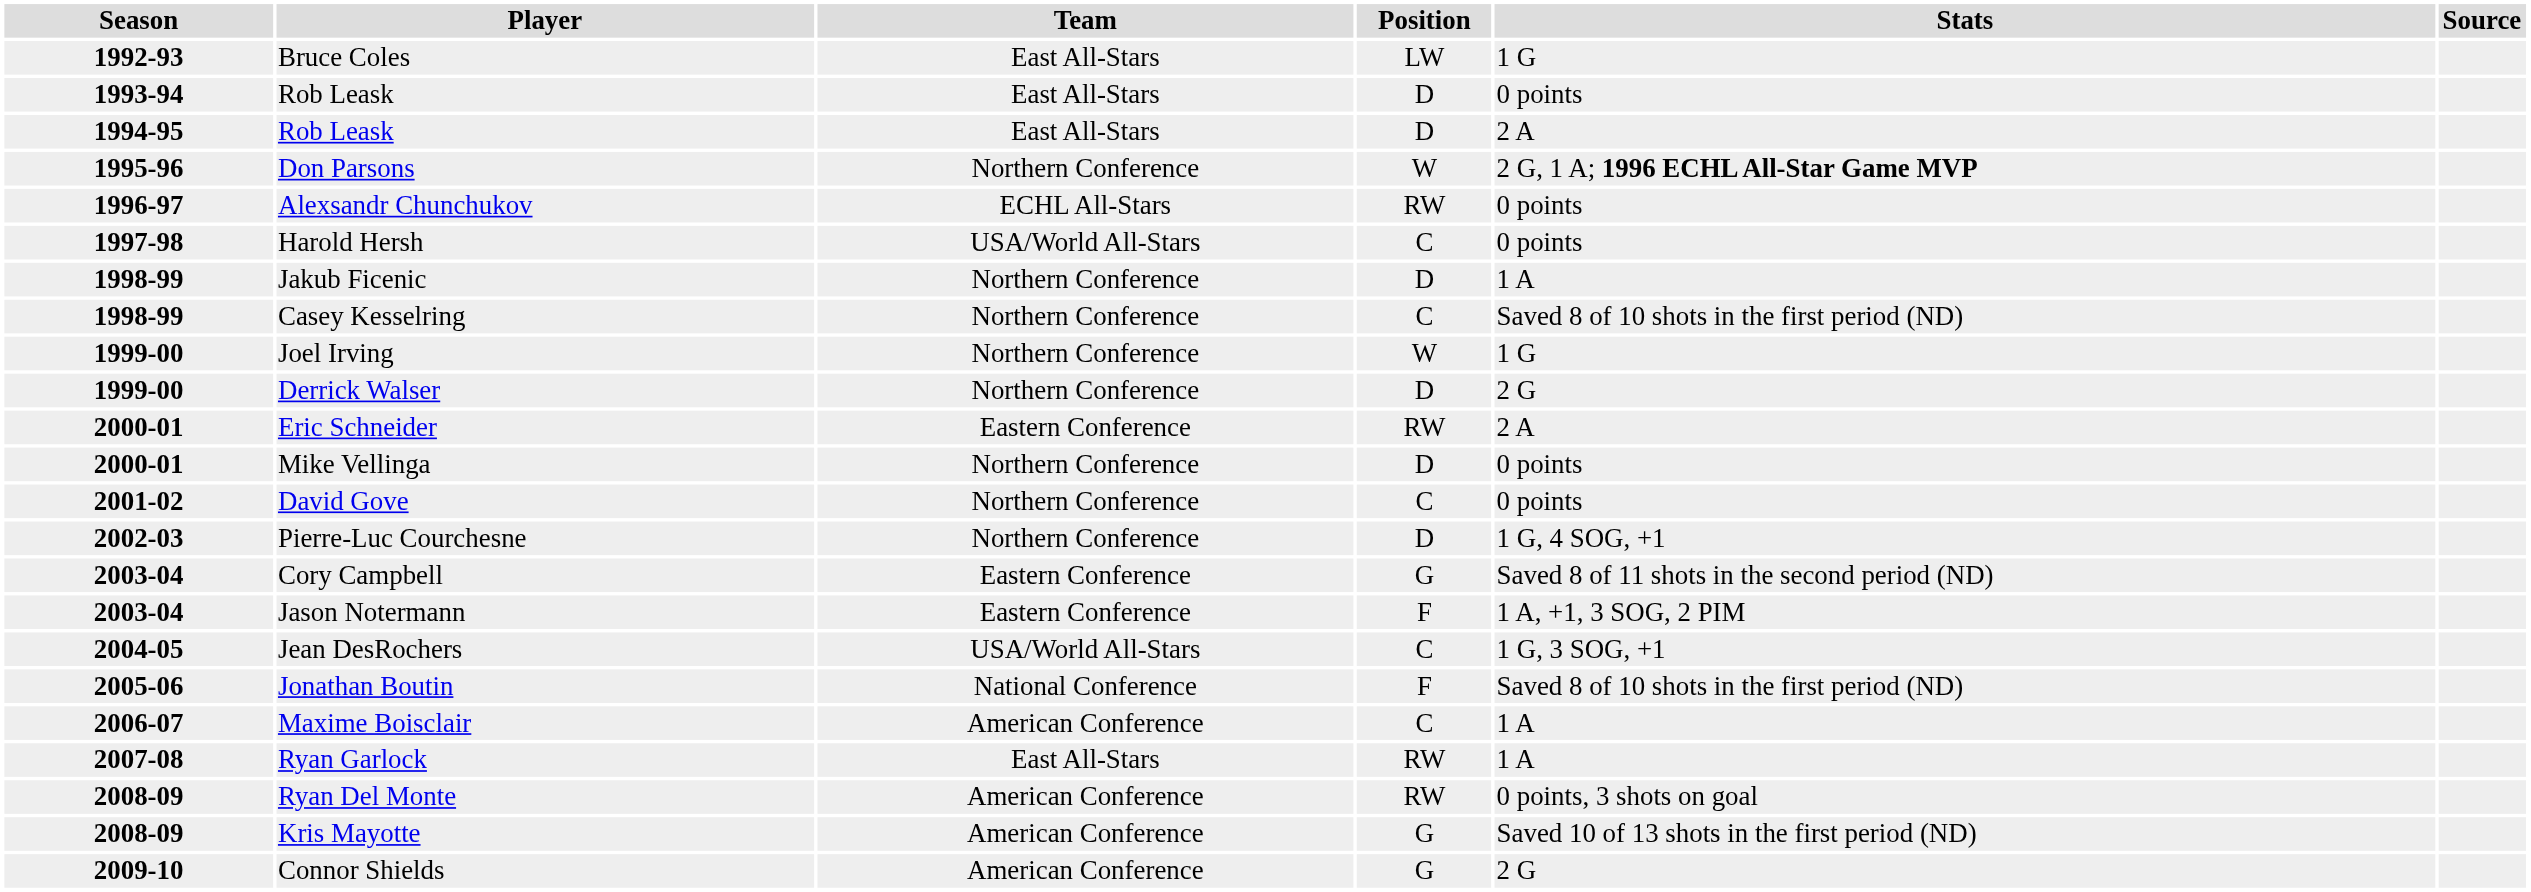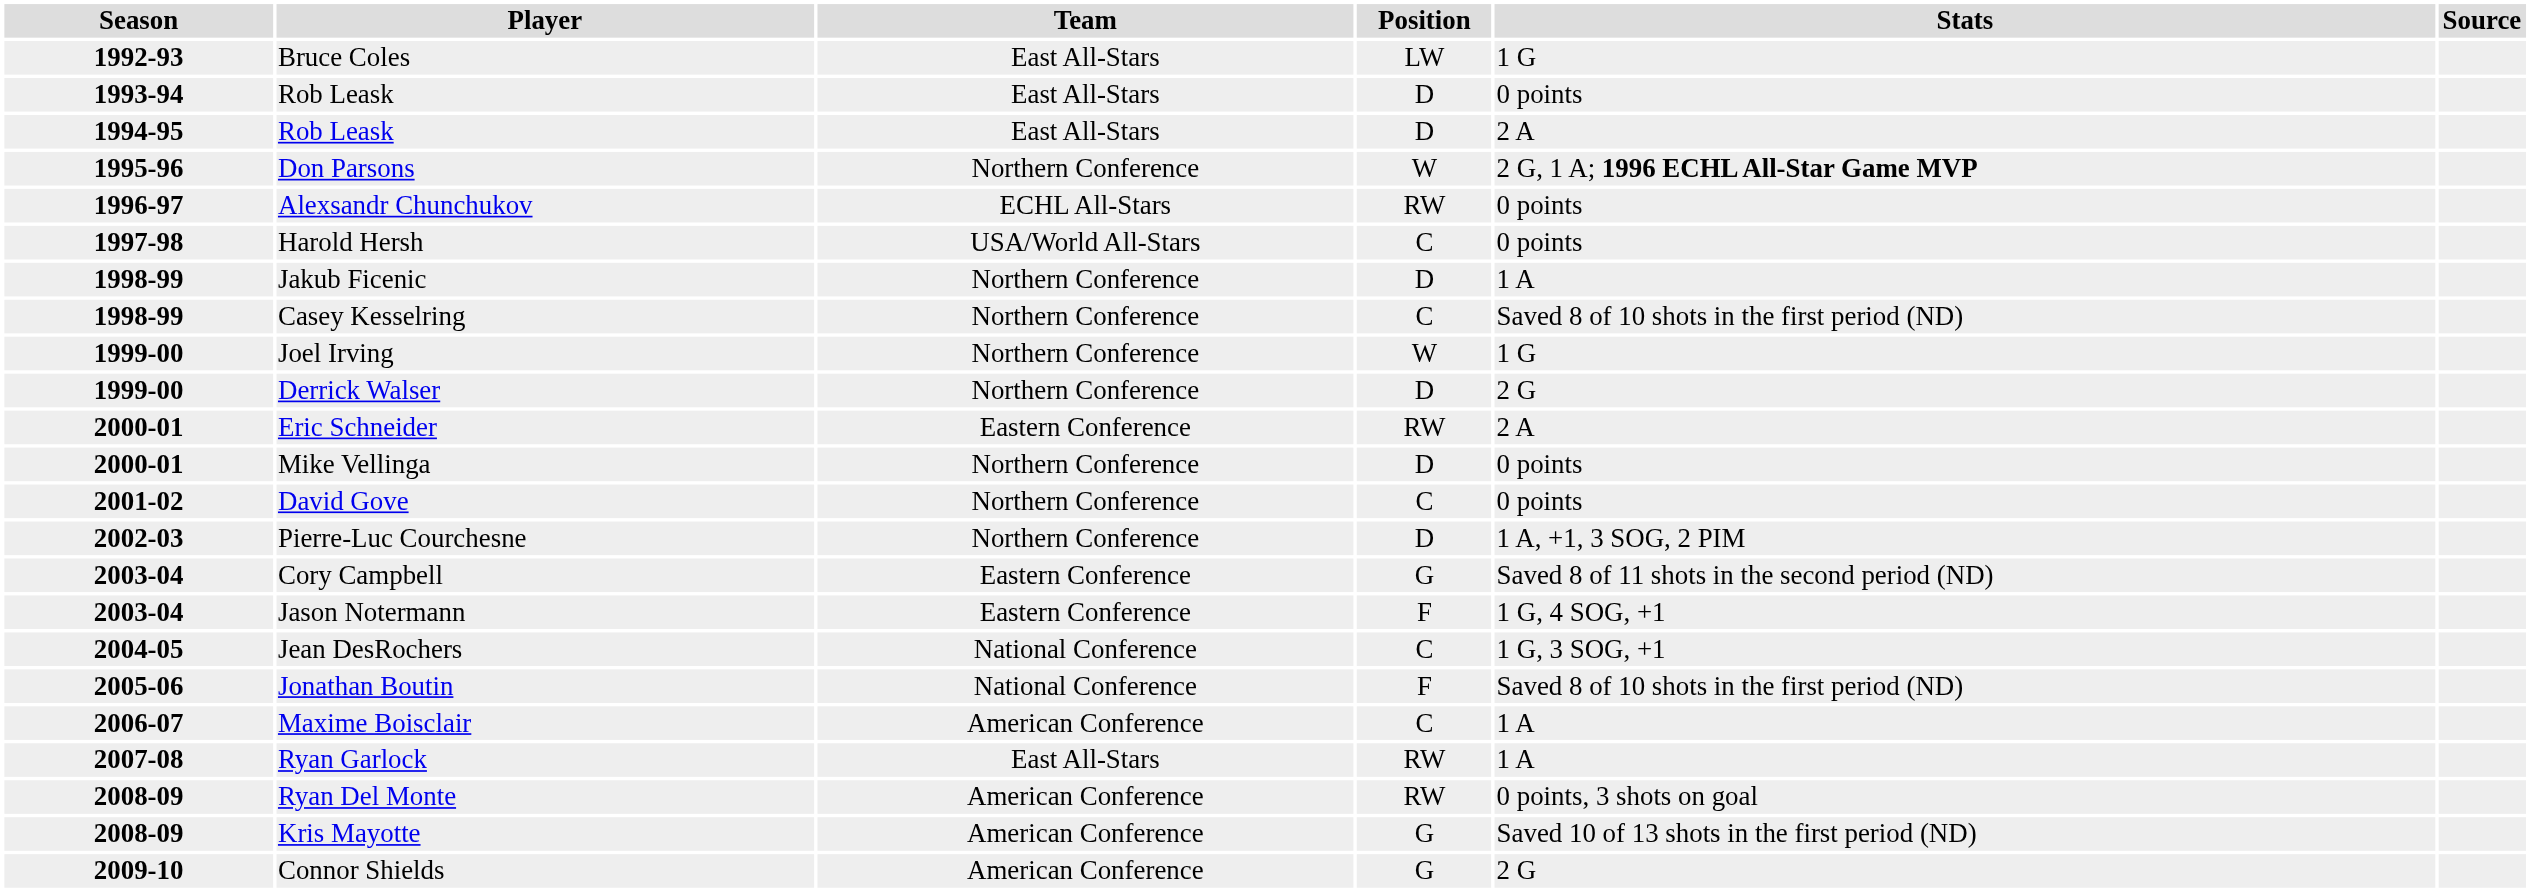Pierre-Luc Courchesne | Stats: 1 G, 4 SOG, +1 -> 1 A, +1, 3 SOG, 2 PIM
Jason Notermann | Stats: 1 A, +1, 3 SOG, 2 PIM -> 1 G, 4 SOG, +1
Jean DesRochers | Team: USA/World All-Stars -> National Conference
